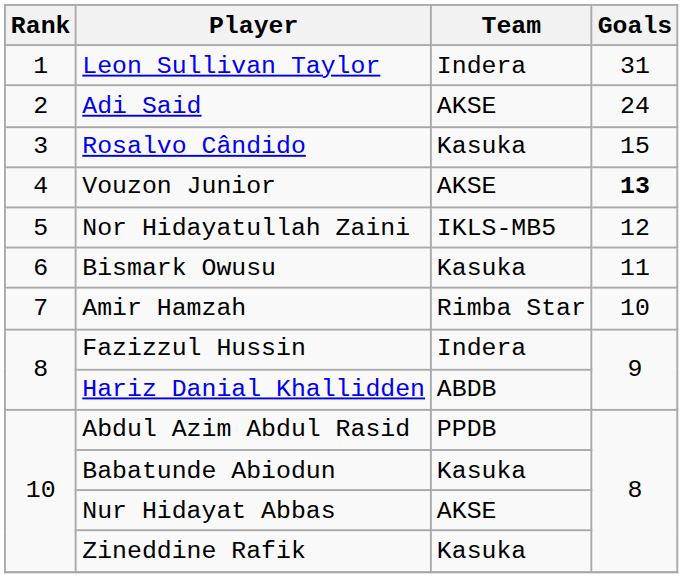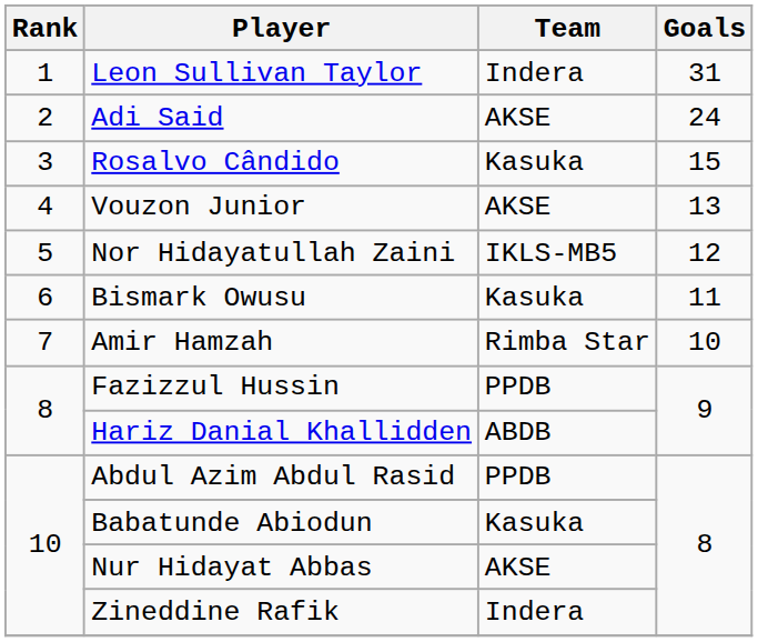Vouzon Junior | Goals: bold -> normal
Fazizzul Hussin | Team: Indera -> PPDB
Zineddine Rafik | Team: Kasuka -> Indera
